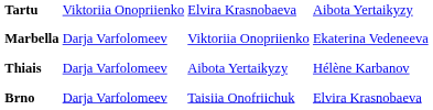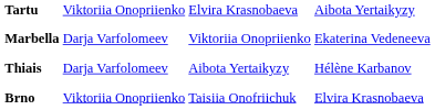Brno | column 2: Darja Varfolomeev -> Viktoriia Onopriienko
